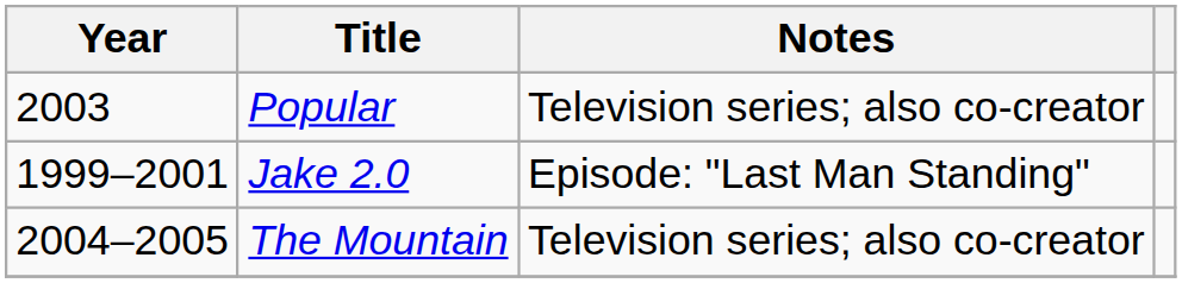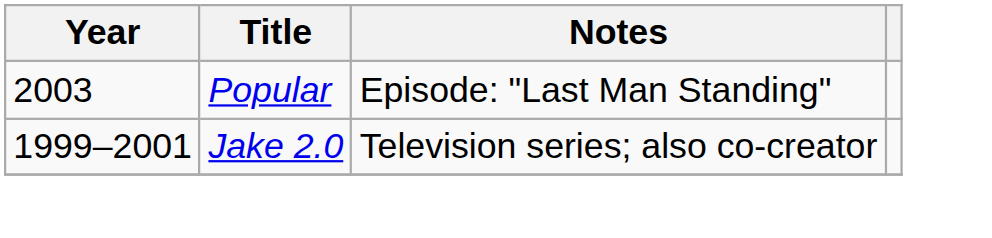Popular | Notes: Television series; also co-creator -> Episode: "Last Man Standing"
Jake 2.0 | Notes: Episode: "Last Man Standing" -> Television series; also co-creator
- row: 2004–2005 | The Mountain | Television series; also co-creator
